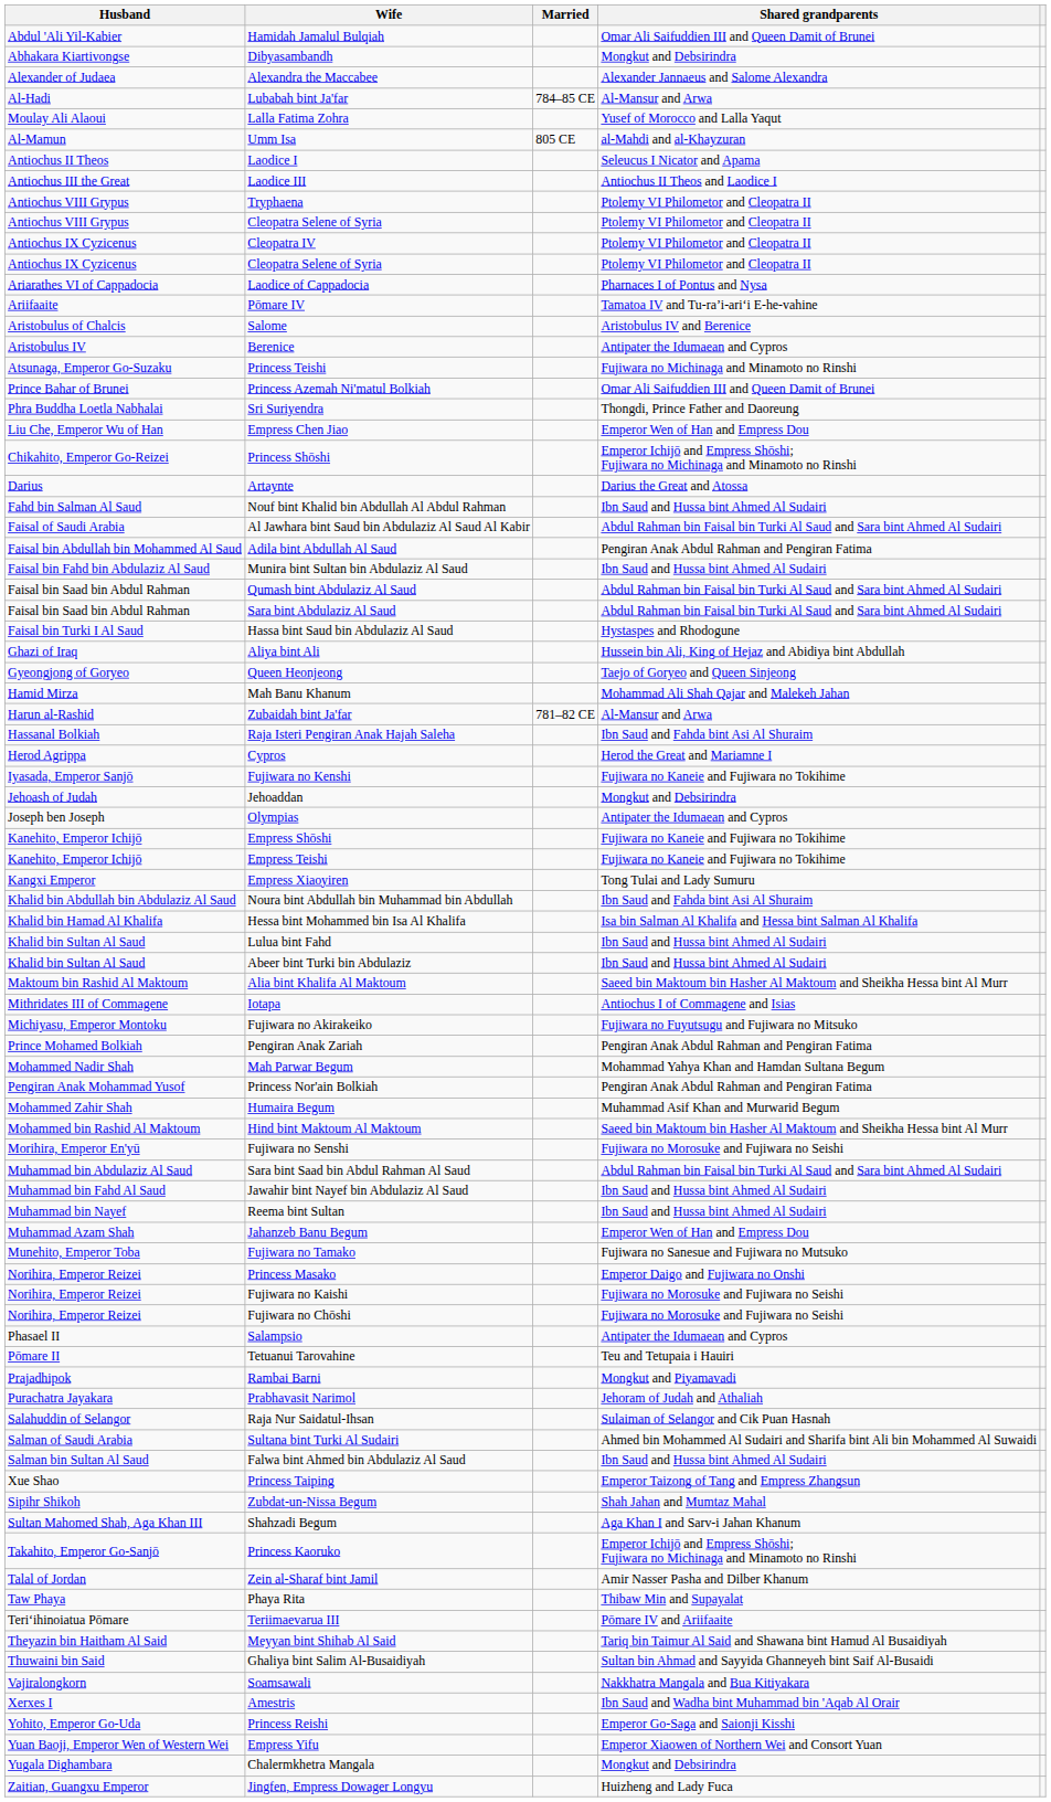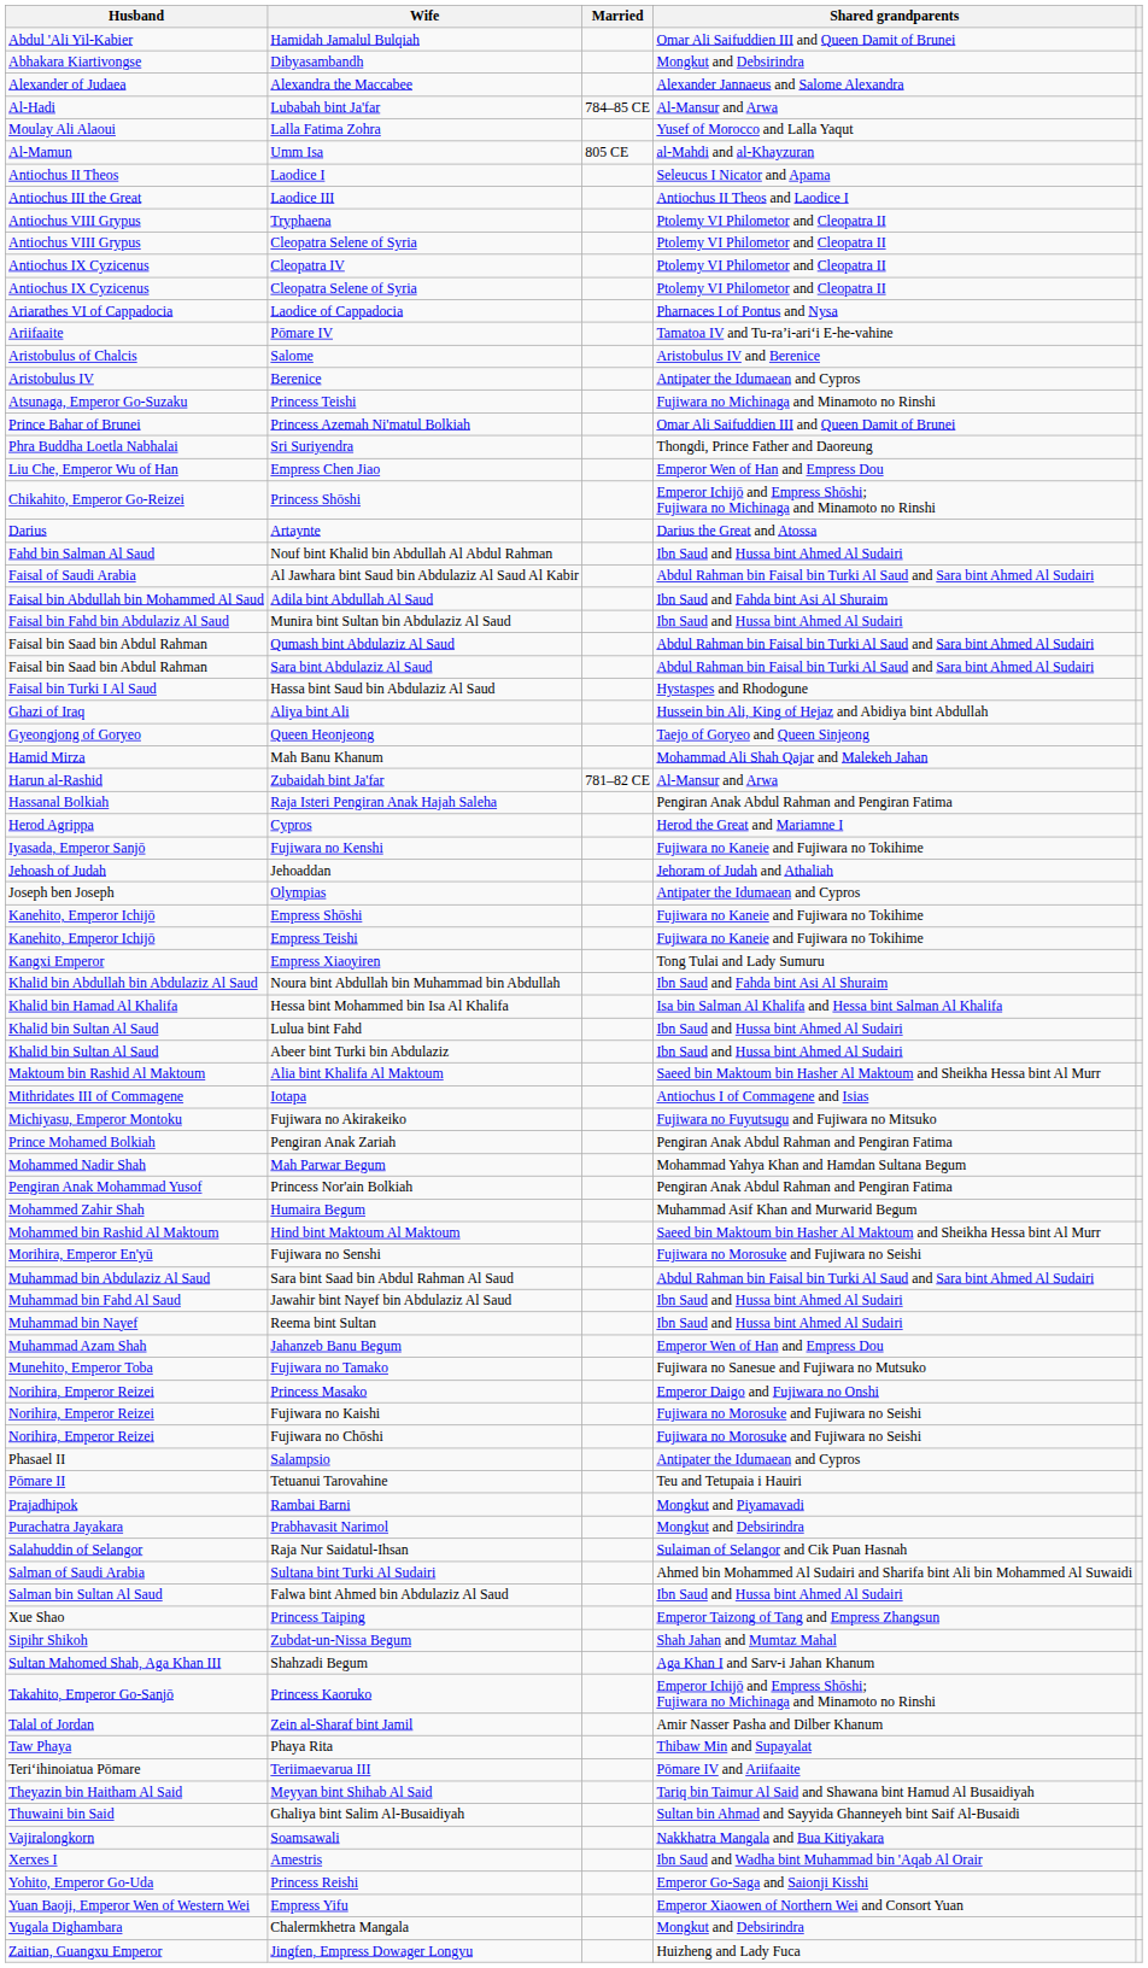Adila bint Abdullah Al Saud | Shared grandparents: Pengiran Anak Abdul Rahman and Pengiran Fatima -> Ibn Saud and Fahda bint Asi Al Shuraim
Raja Isteri Pengiran Anak Hajah Saleha | Shared grandparents: Ibn Saud and Fahda bint Asi Al Shuraim -> Pengiran Anak Abdul Rahman and Pengiran Fatima
Jehoaddan | Shared grandparents: Mongkut and Debsirindra -> Jehoram of Judah and Athaliah
Prabhavasit Narimol | Shared grandparents: Jehoram of Judah and Athaliah -> Mongkut and Debsirindra
